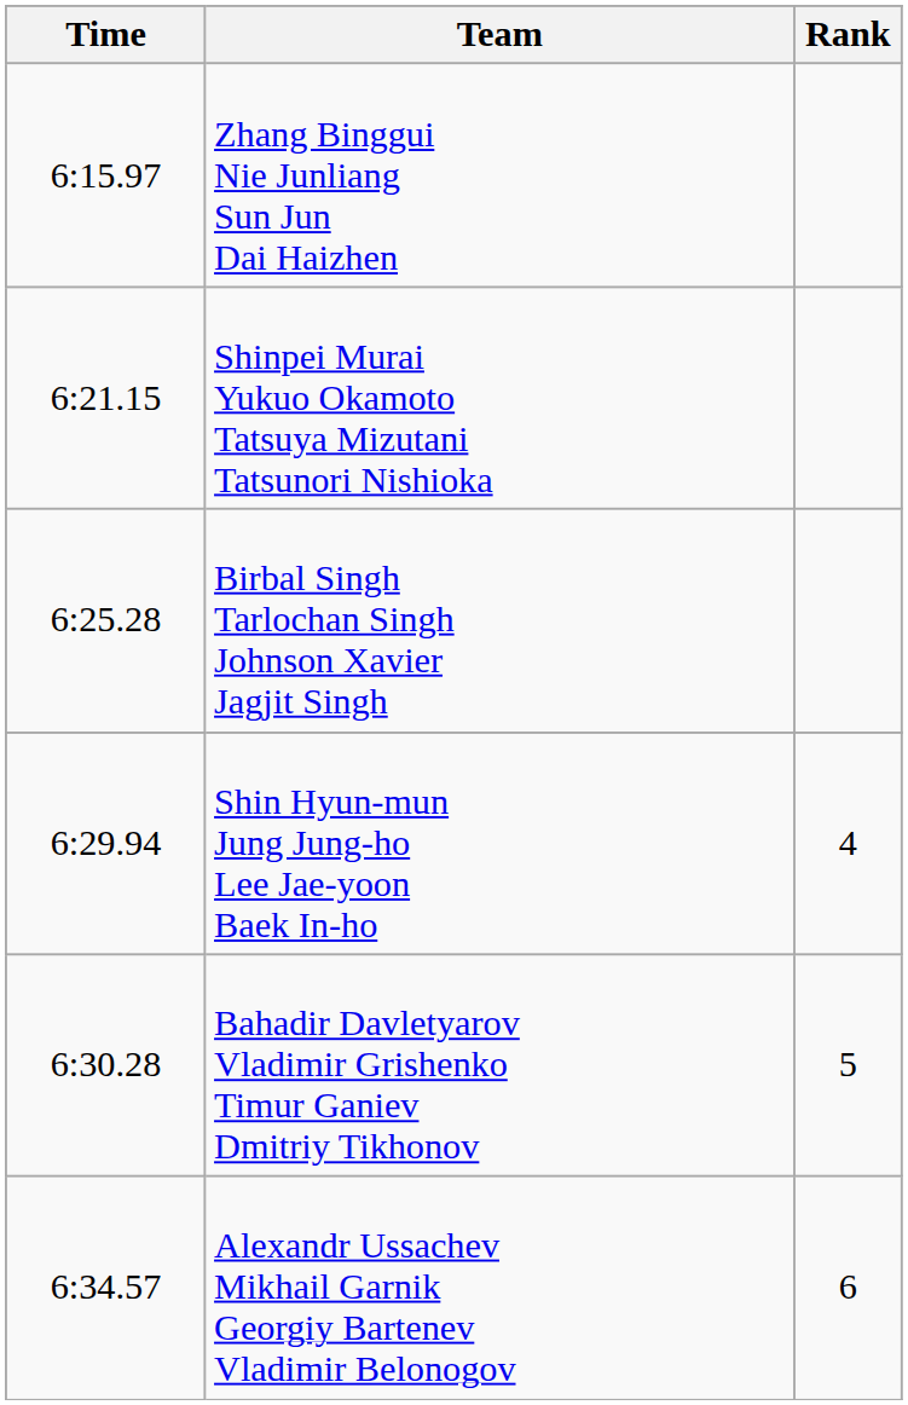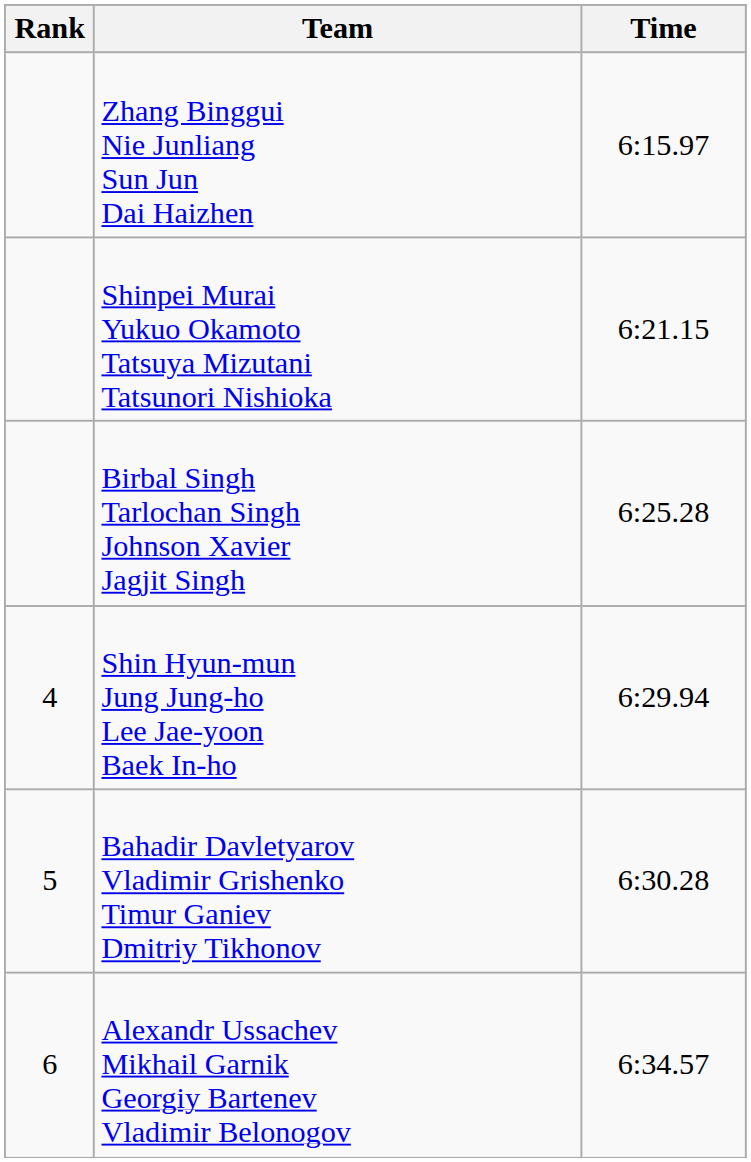columns swapped: Rank <-> Time
